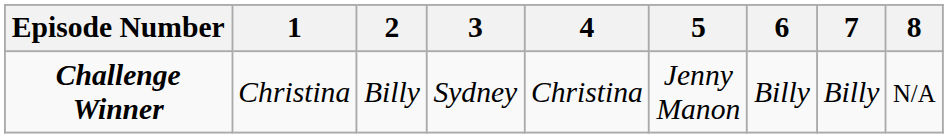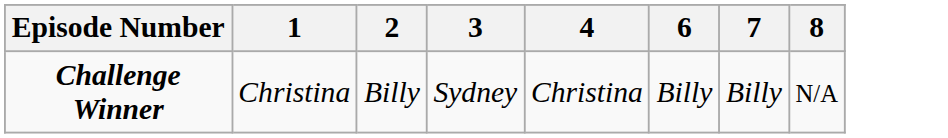- column: 5 | Jenny Manon
